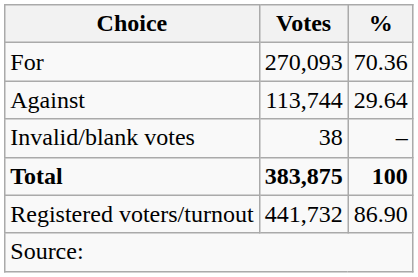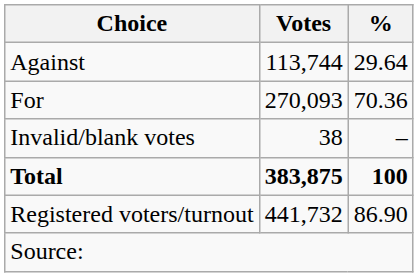rows swapped: For <-> Against
